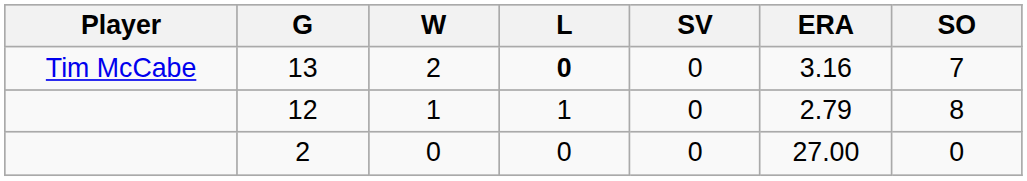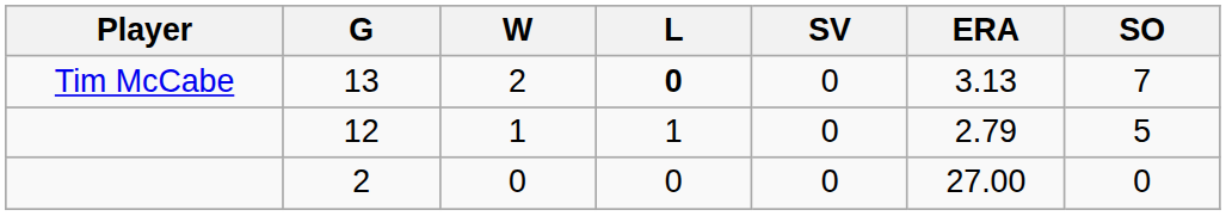13 | ERA: 3.16 -> 3.13
12 | SO: 8 -> 5
